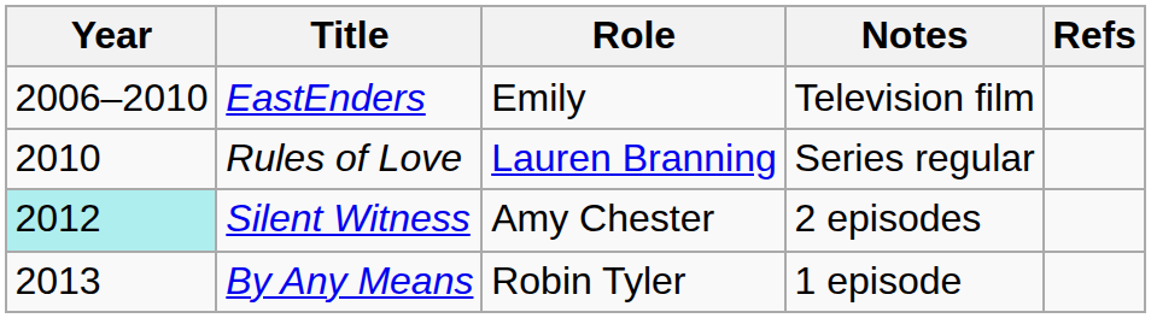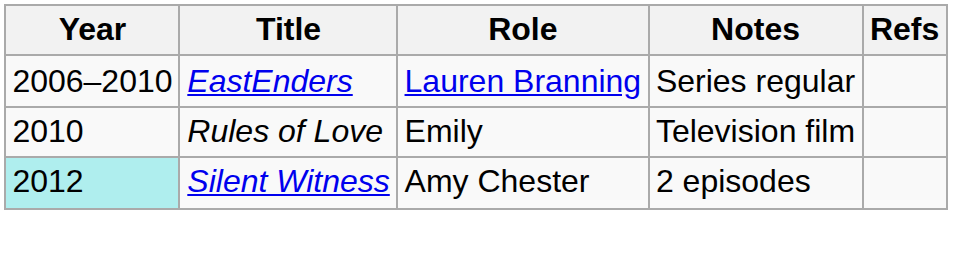EastEnders | Role: Emily -> Lauren Branning
EastEnders | Notes: Television film -> Series regular
Rules of Love | Role: Lauren Branning -> Emily
Rules of Love | Notes: Series regular -> Television film
- row: 2013 | By Any Means | Robin Tyler | 1 episode
